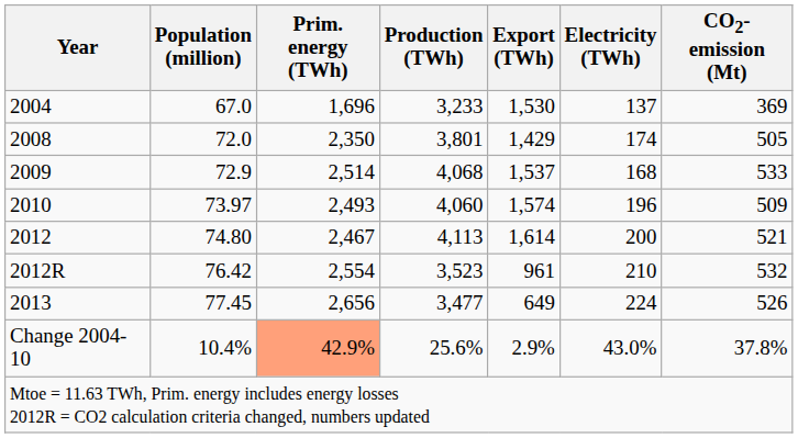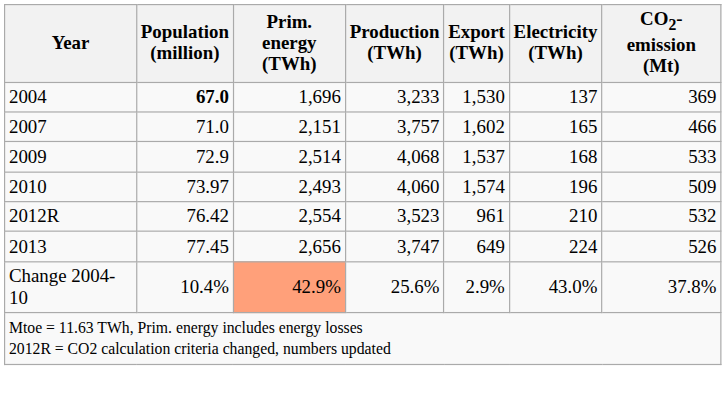2004 | Population (million): normal -> bold
+ row: 2007 | 71.0 | 2,151 | 3,757 | 1,602 | 165 | 466
- row: 2008 | 72.0 | 2,350 | 3,801 | 1,429 | 174 | 505
- row: 2012 | 74.80 | 2,467 | 4,113 | 1,614 | 200 | 521
2013 | Production (TWh): 3,477 -> 3,747
